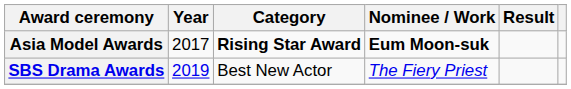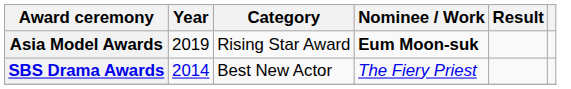Asia Model Awards | Year: 2017 -> 2019
Asia Model Awards | Category: bold -> normal
SBS Drama Awards | Year: 2019 -> 2014
